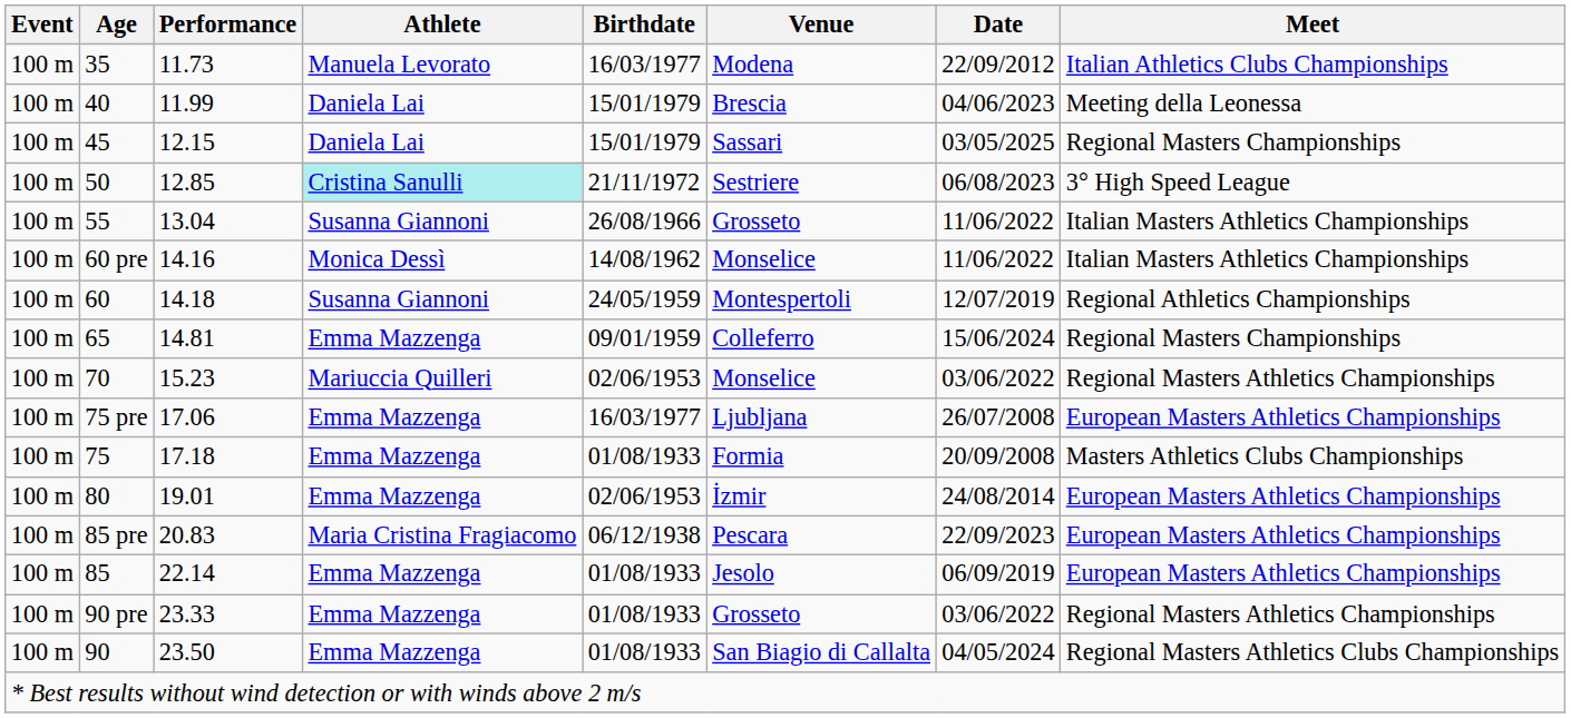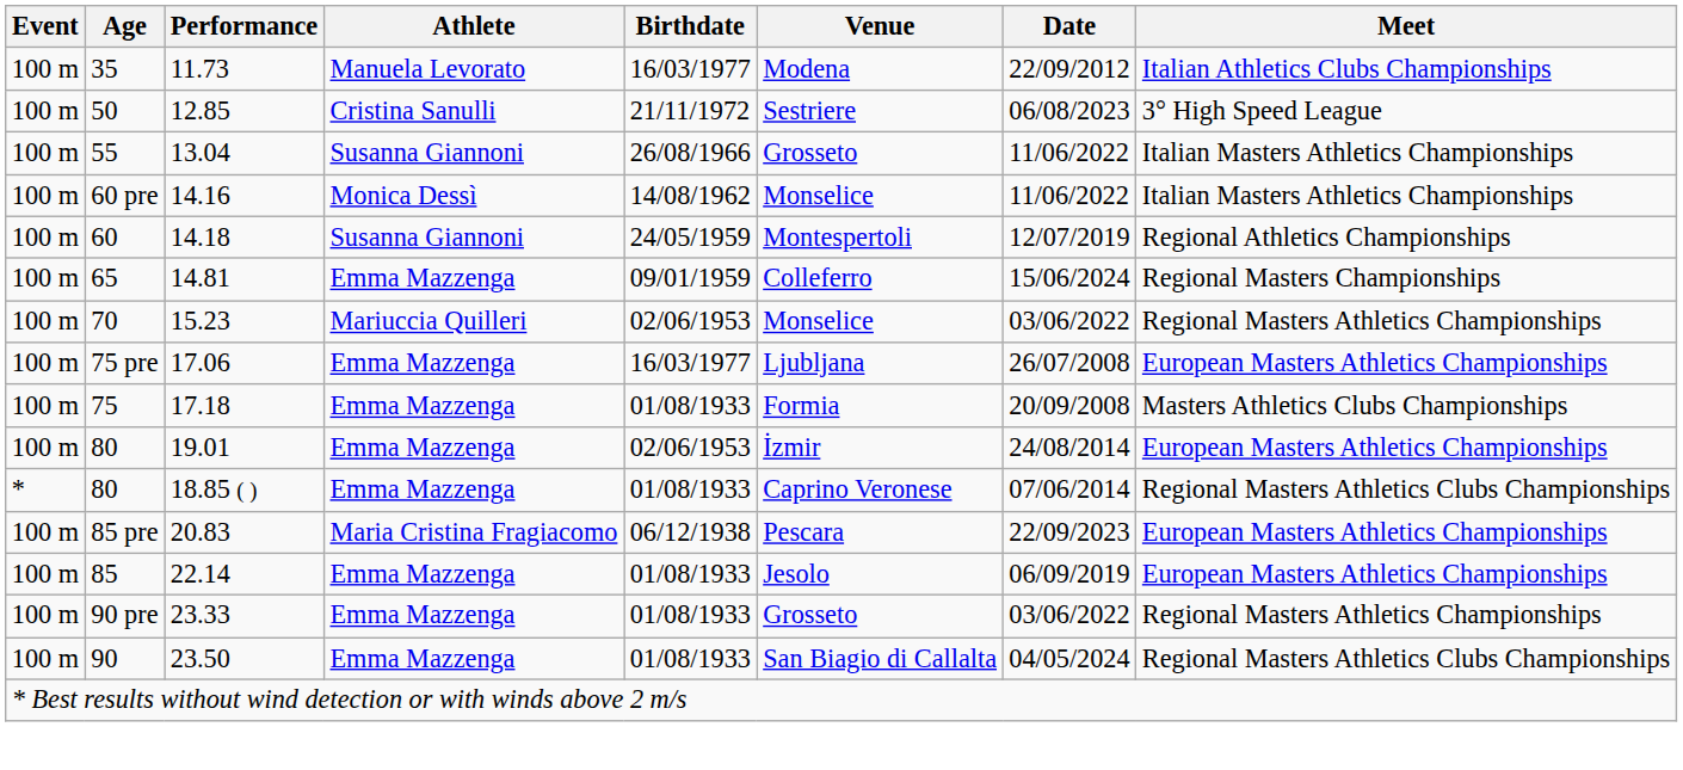- row: 100 m | 40 | 11.99 | Daniela Lai | 15/01/1979 | Brescia | 04/06/2023 | Meeting della Leonessa
- row: 100 m | 45 | 12.15 | Daniela Lai | 15/01/1979 | Sassari | 03/05/2025 | Regional Masters Championships
12.85 | Athlete: paleturquoise background -> no background
+ row: * | 80 | 18.85 ( ) | Emma Mazzenga | 01/08/1933 | Caprino Veronese | 07/06/2014 | Regional Masters Athletics Clubs Championships
